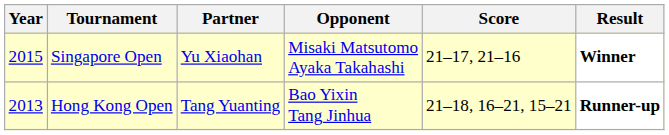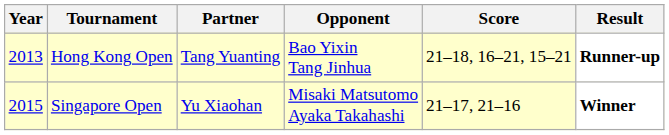rows swapped: Hong Kong Open <-> Singapore Open
